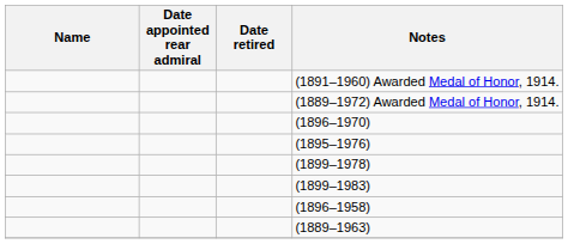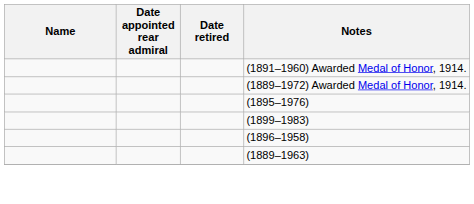- row: (1896–1970)
- row: (1899–1978)
